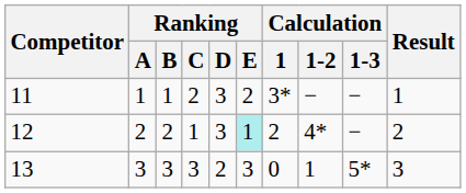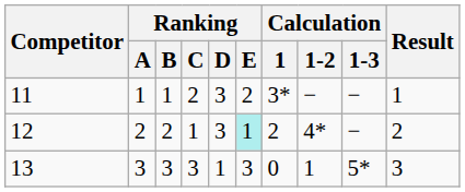13 | Ranking / D: 2 -> 1
